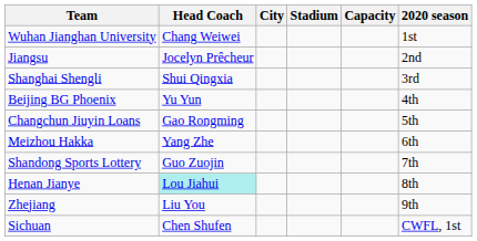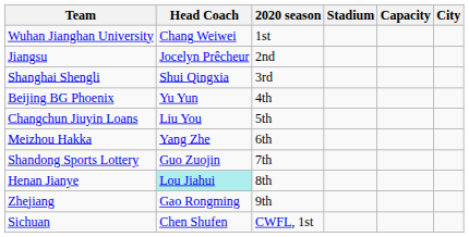columns swapped: City <-> 2020 season
Changchun Jiuyin Loans | Head Coach: Gao Rongming -> Liu You
Zhejiang | Head Coach: Liu You -> Gao Rongming
